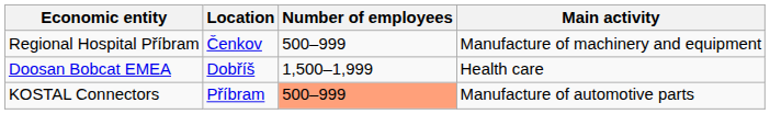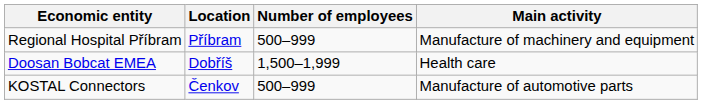Regional Hospital Příbram | Location: Čenkov -> Příbram
KOSTAL Connectors | Location: Příbram -> Čenkov
KOSTAL Connectors | Number of employees: lightsalmon background -> no background
